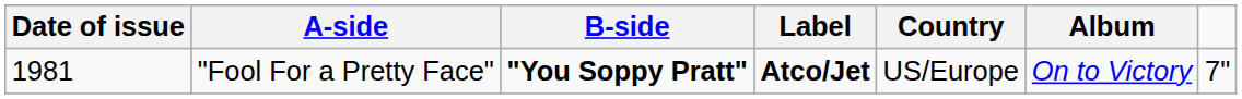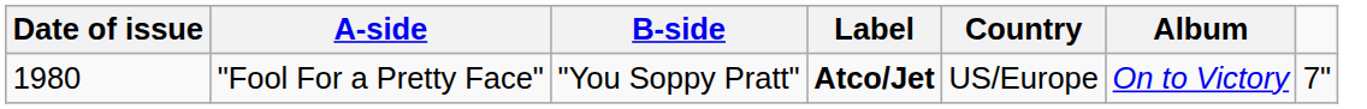"Fool For a Pretty Face" | Date of issue: 1981 -> 1980
"Fool For a Pretty Face" | B-side: bold -> normal
